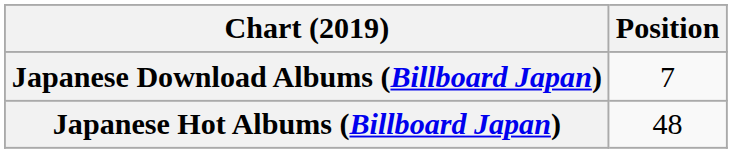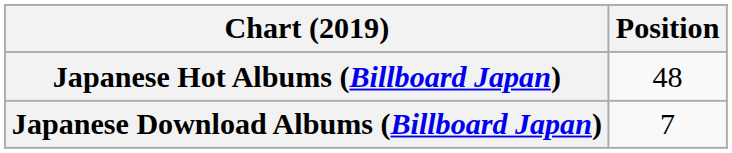rows swapped: Japanese Hot Albums (Billboard Japan) <-> Japanese Download Albums (Billboard Japan)
